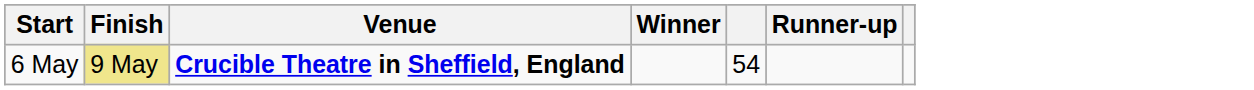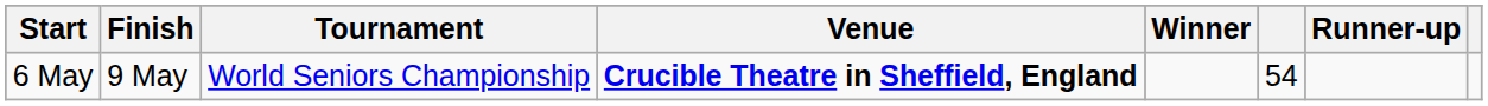+ column: Tournament | World Seniors Championship
6 May | Finish: khaki background -> no background
